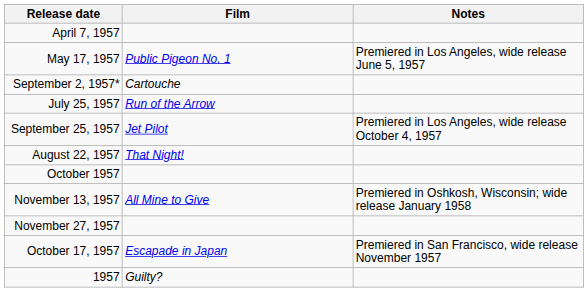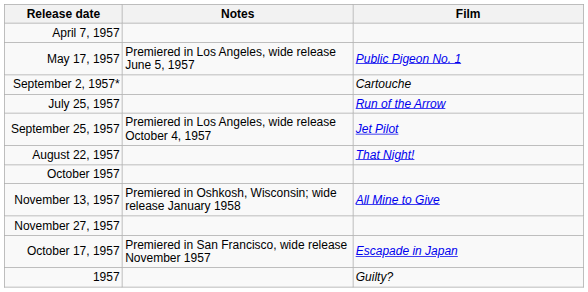columns swapped: Film <-> Notes
